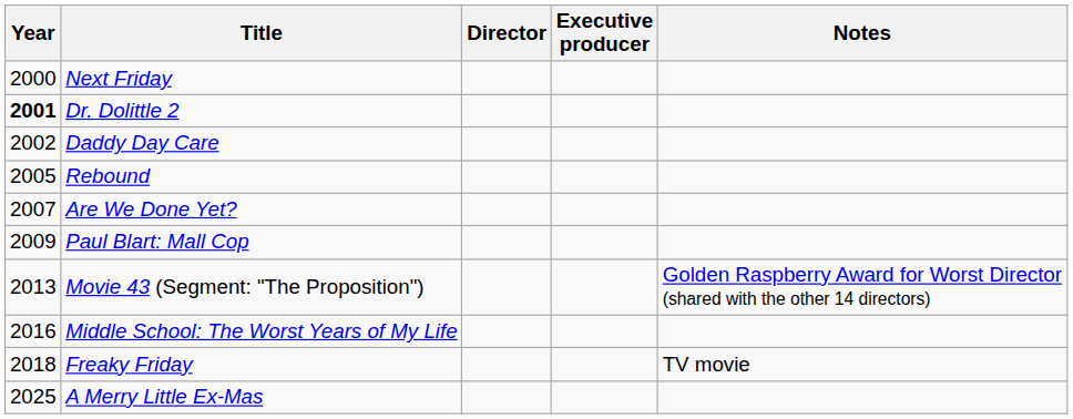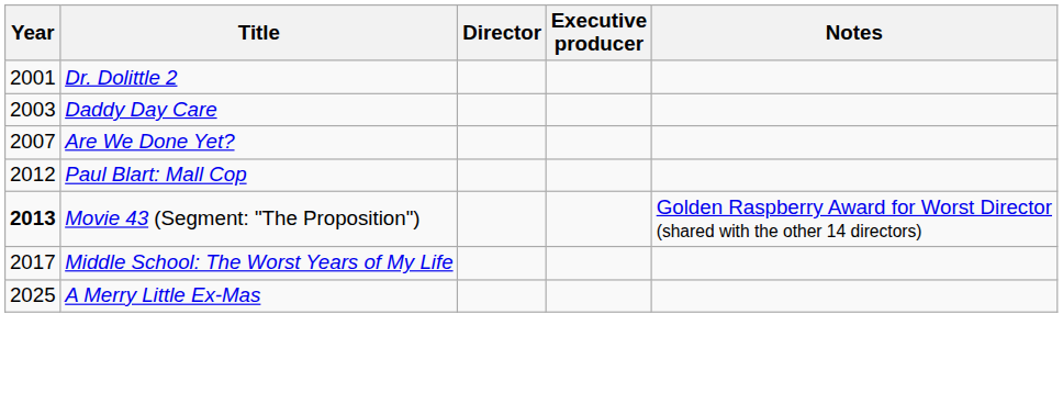- row: 2000 | Next Friday
Dr. Dolittle 2 | Year: bold -> normal
Daddy Day Care | Year: 2002 -> 2003
- row: 2005 | Rebound
Paul Blart: Mall Cop | Year: 2009 -> 2012
Movie 43 (Segment: "The Proposition") | Year: normal -> bold
Middle School: The Worst Years of My Life | Year: 2016 -> 2017
- row: 2018 | Freaky Friday | TV movie
